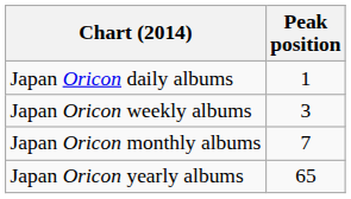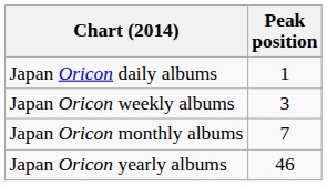Japan Oricon yearly albums | Peak position: 65 -> 46
